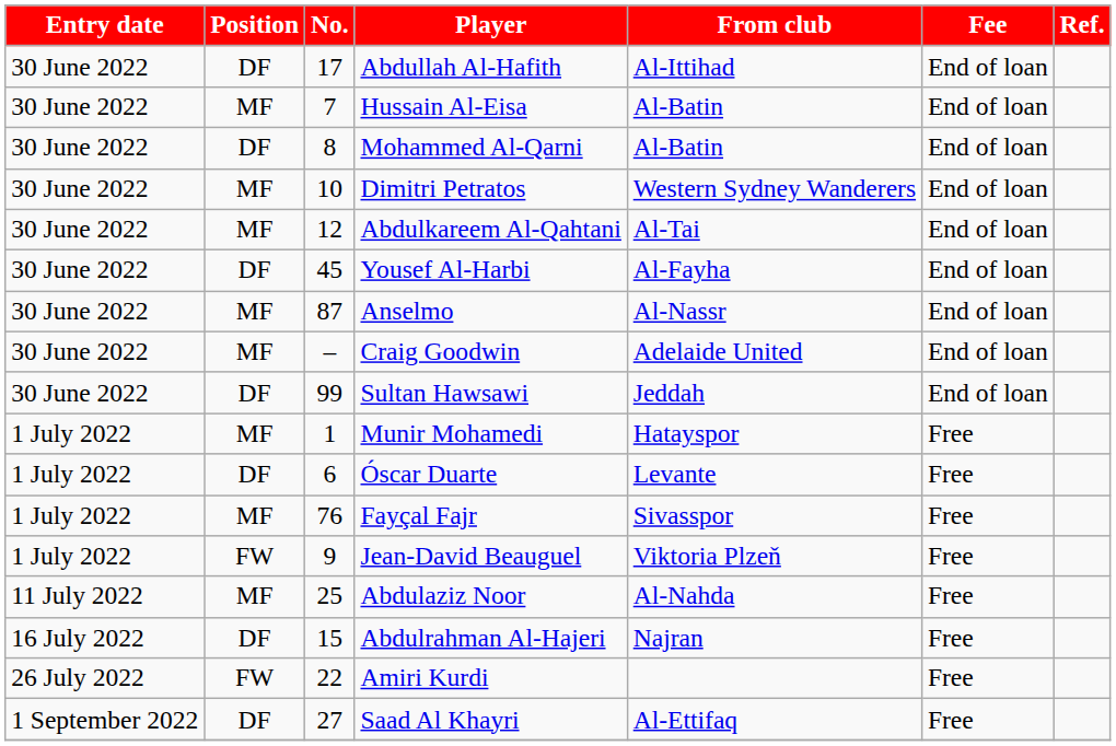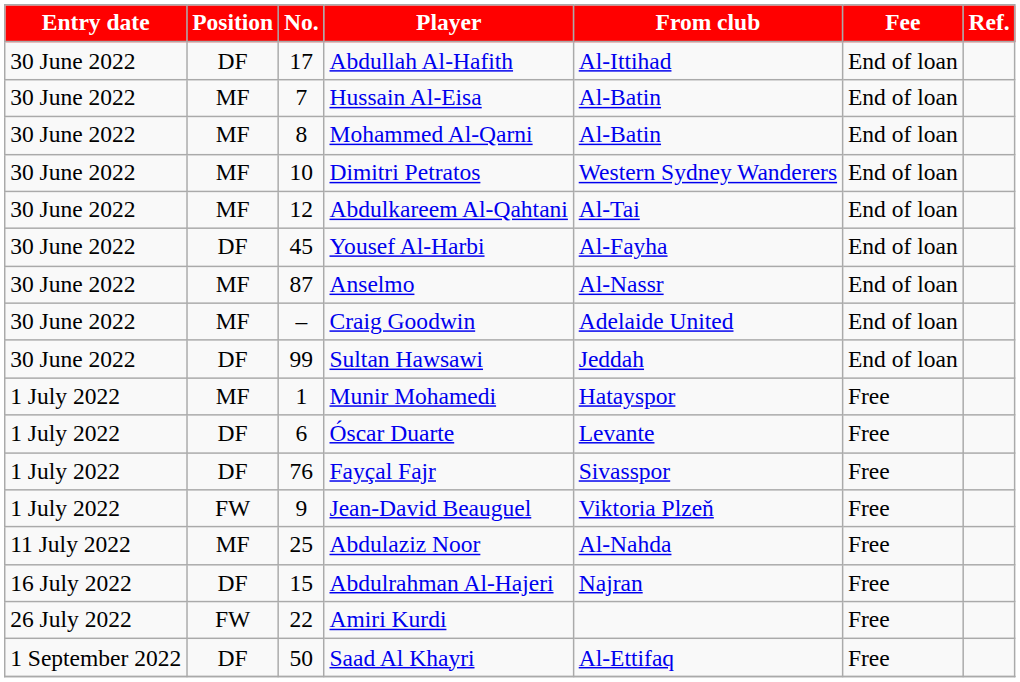Mohammed Al-Qarni | Position: DF -> MF
Fayçal Fajr | Position: MF -> DF
Saad Al Khayri | No.: 27 -> 50
